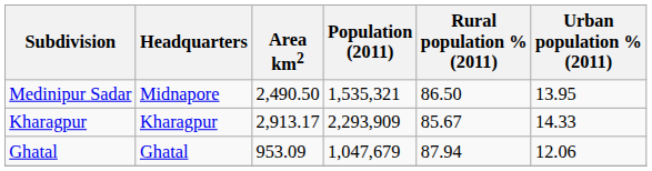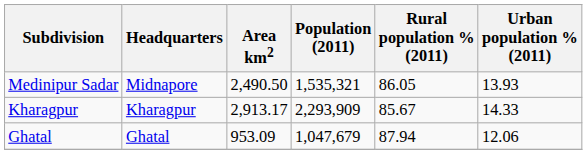Medinipur Sadar | Rural population % (2011): 86.50 -> 86.05
Medinipur Sadar | Urban population % (2011): 13.95 -> 13.93
